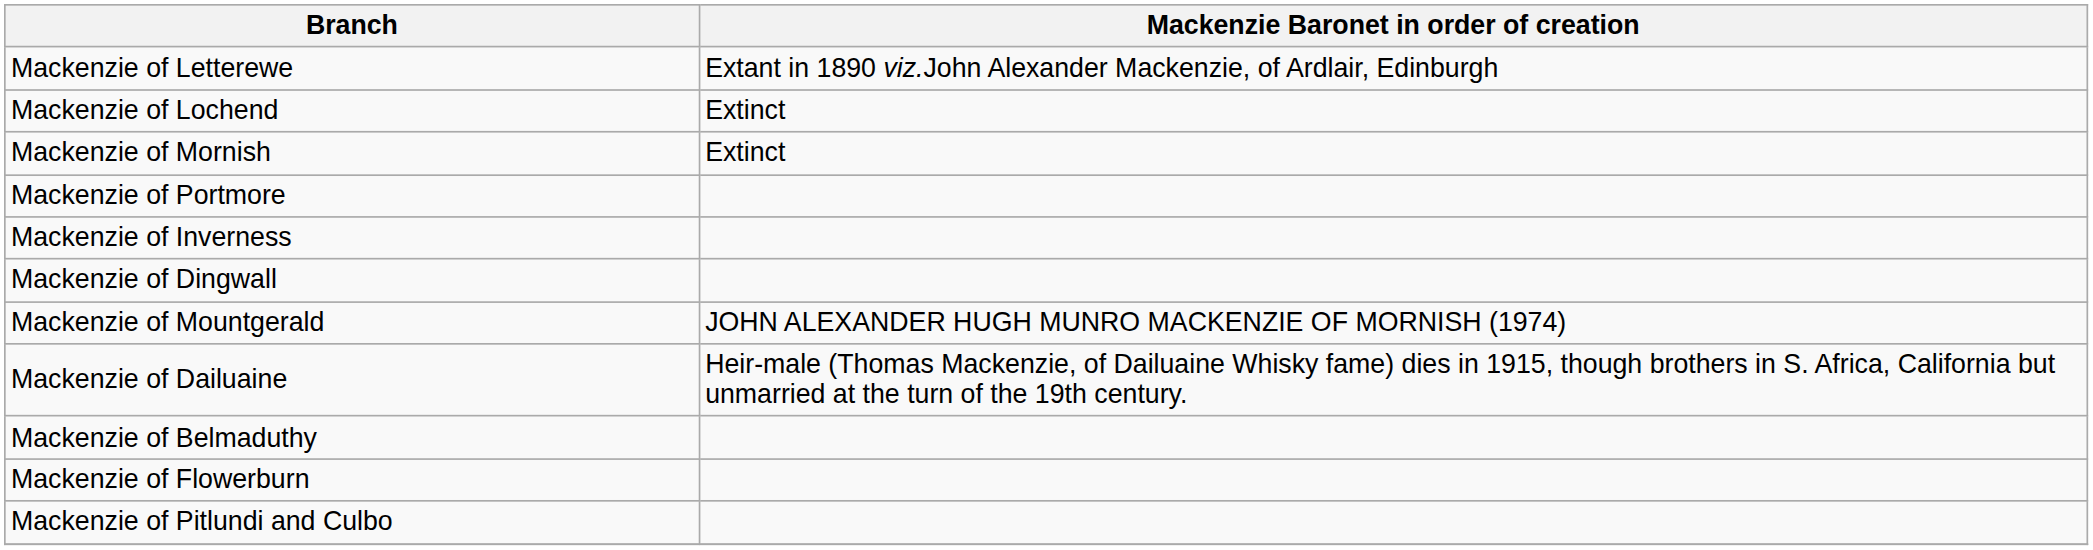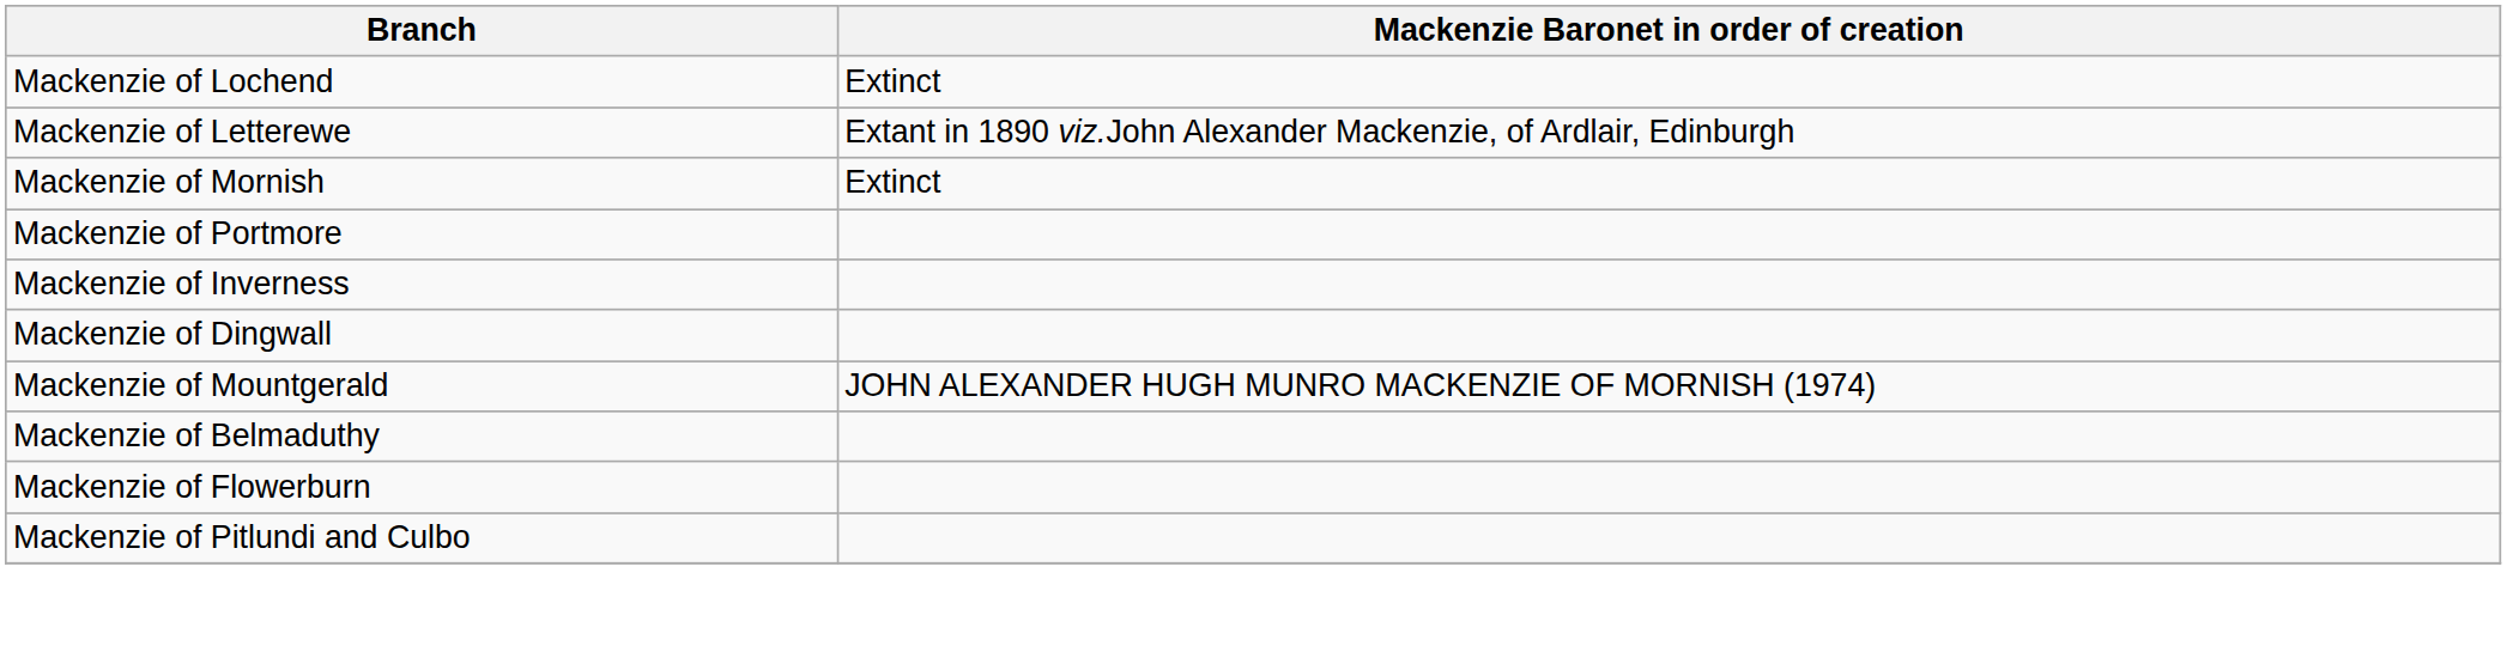rows swapped: Mackenzie of Lochend <-> Mackenzie of Letterewe
- row: Mackenzie of Dailuaine | Heir-male (Thomas Mackenzie, of Dailuaine Whisky fame) dies in 1915, though brothers in S. Africa, California but unmarried at the turn of the 19th century.
